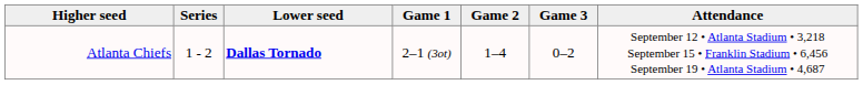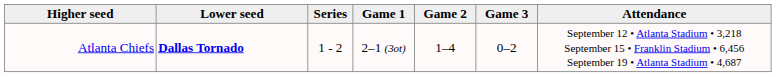columns swapped: Series <-> Lower seed
